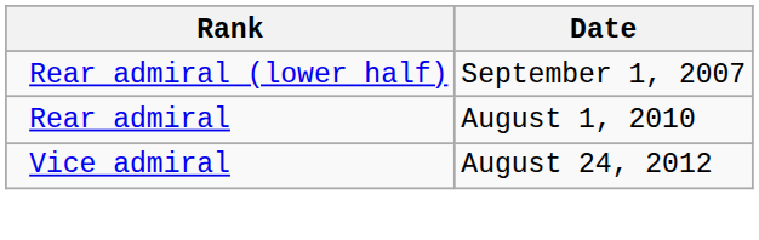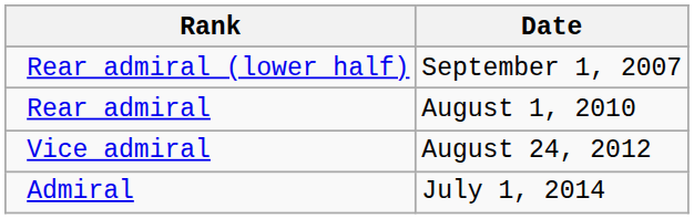+ row: Admiral | July 1, 2014
